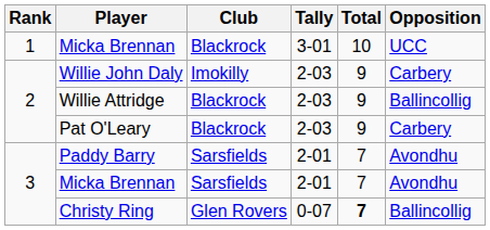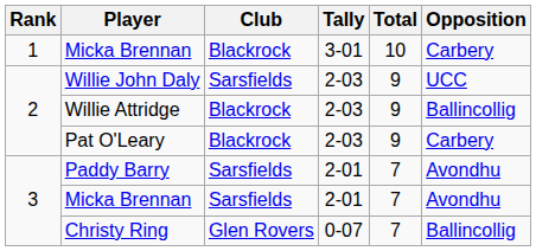Micka Brennan / 3-01 | Opposition: UCC -> Carbery
Willie John Daly | Club: Imokilly -> Sarsfields
Willie John Daly | Opposition: Carbery -> UCC
Christy Ring | Total: bold -> normal
